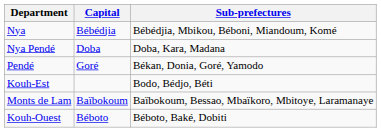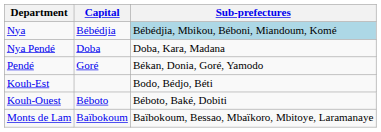Nya | Sub-prefectures: no background -> lightblue background
rows swapped: Kouh-Ouest <-> Monts de Lam
